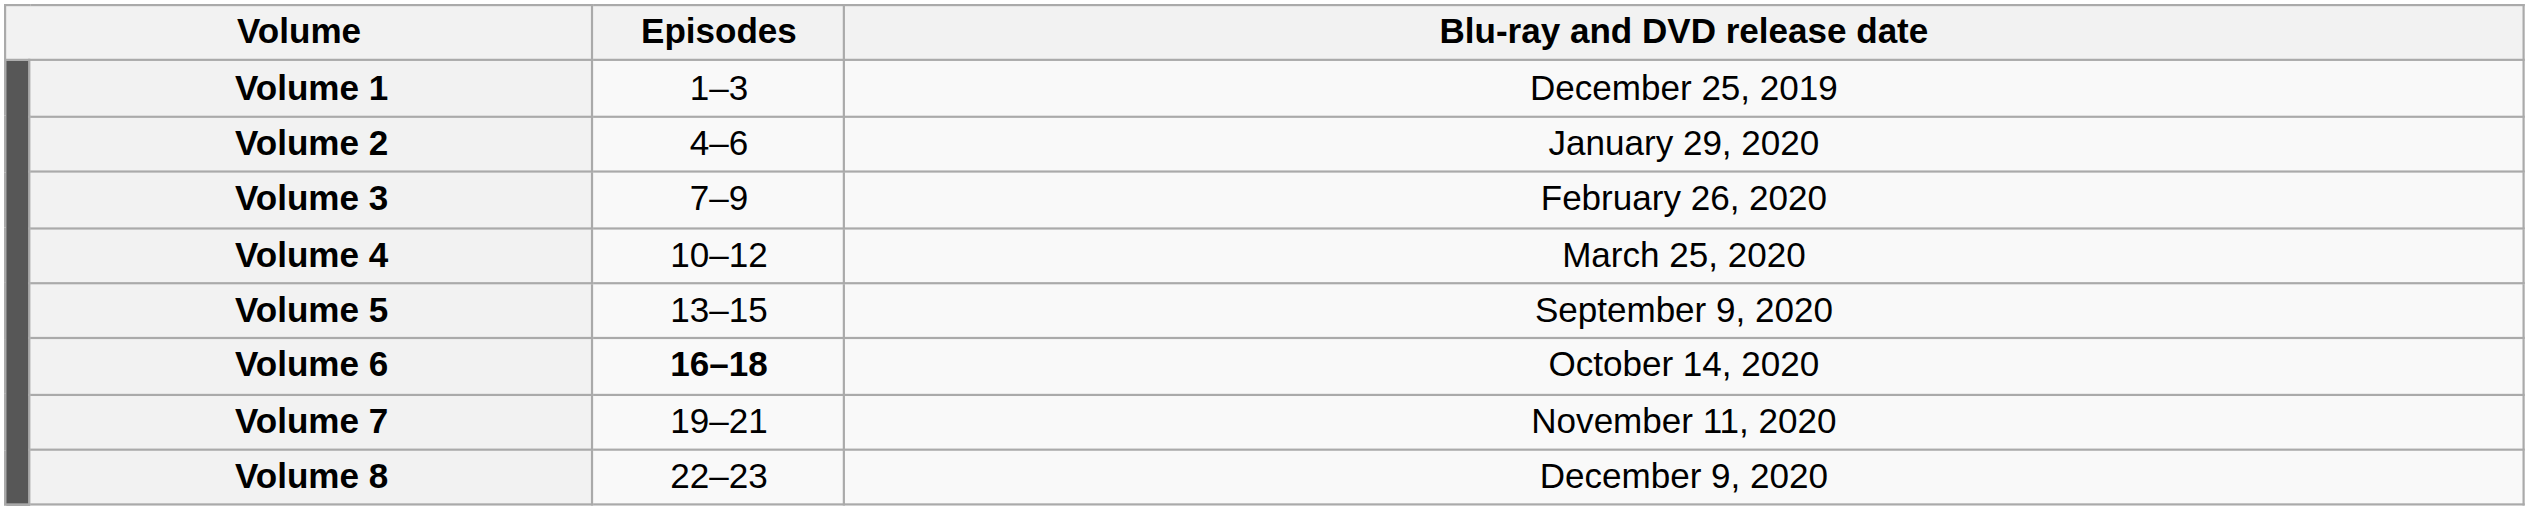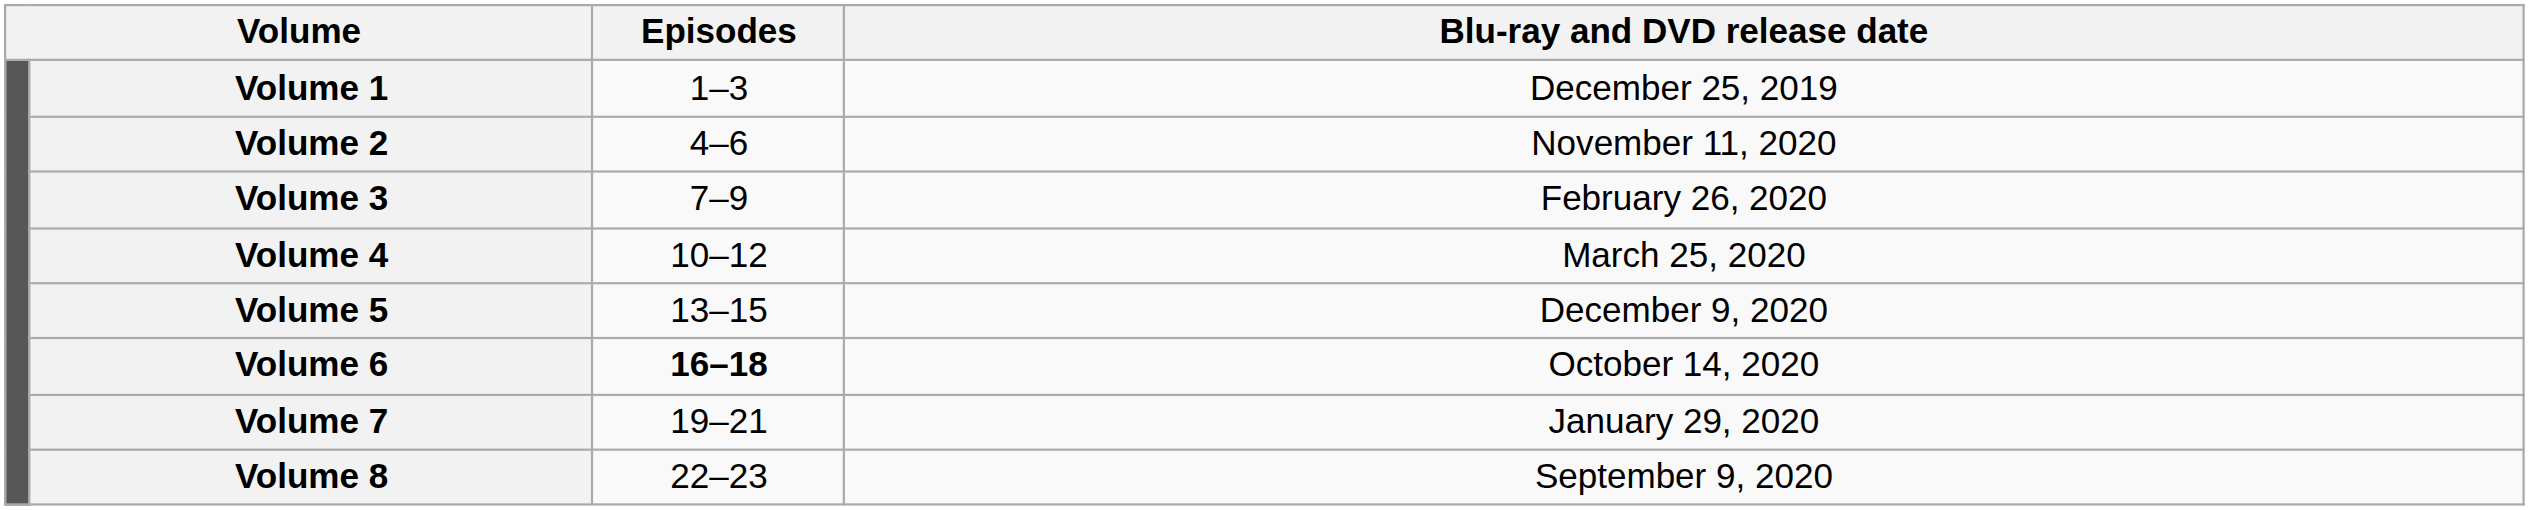Volume 2 | Blu-ray and DVD release date: January 29, 2020 -> November 11, 2020
Volume 5 | Blu-ray and DVD release date: September 9, 2020 -> December 9, 2020
Volume 7 | Blu-ray and DVD release date: November 11, 2020 -> January 29, 2020
Volume 8 | Blu-ray and DVD release date: December 9, 2020 -> September 9, 2020
